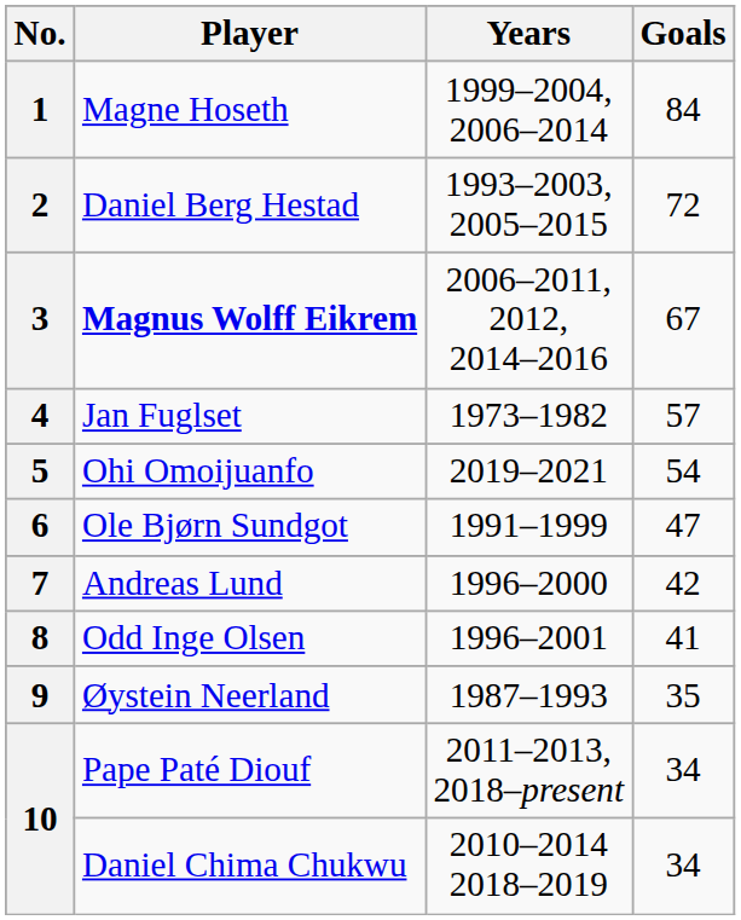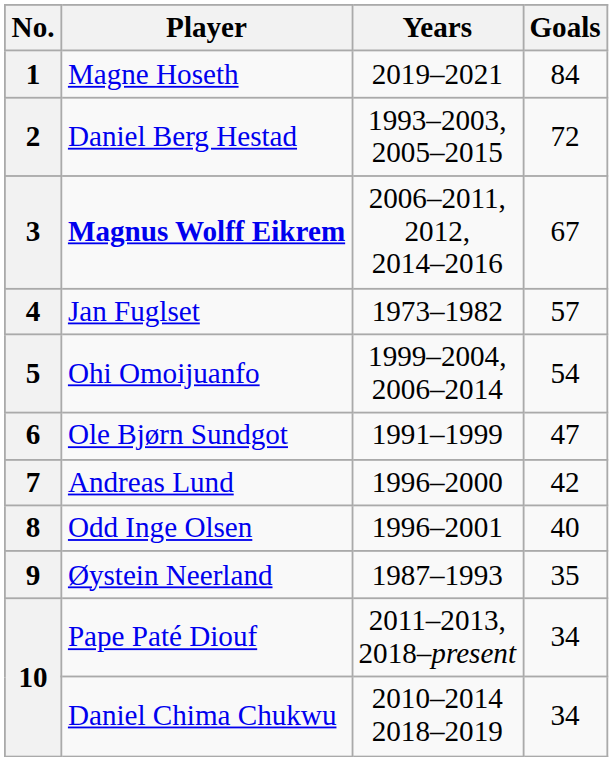1 | Years: 1999–2004, 2006–2014 -> 2019–2021
5 | Years: 2019–2021 -> 1999–2004, 2006–2014
8 | Goals: 41 -> 40
